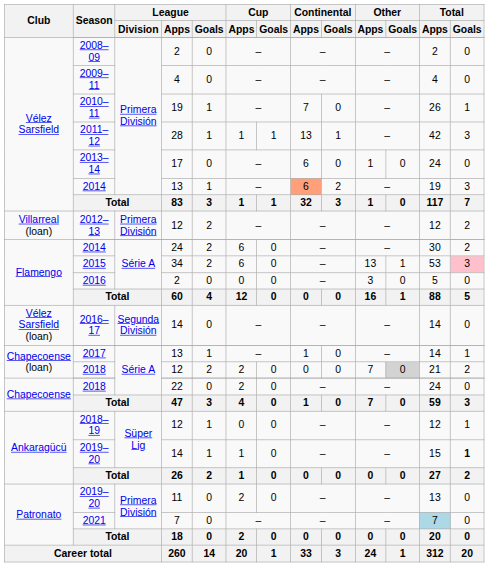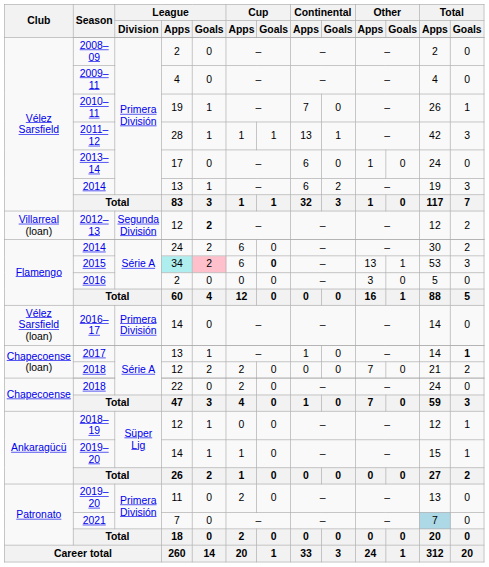Vélez Sarsfield / 2014 | Continental / Apps: lightsalmon background -> no background
2012–13 | League / Division: Primera División -> Segunda División
2012–13 | League / Goals: normal -> bold
2015 | League / Apps: no background -> paleturquoise background
2015 | League / Goals: no background -> pink background
2015 | Cup / Goals: normal -> bold
2015 | Total / Goals: pink background -> no background
2016–17 | League / Division: Segunda División -> Primera División
2017 | Total / Goals: normal -> bold
Chapecoense (loan) / 2018 | Other / Goals: lightgrey background -> no background
Ankaragücü / 2019–20 | Total / Goals: bold -> normal
